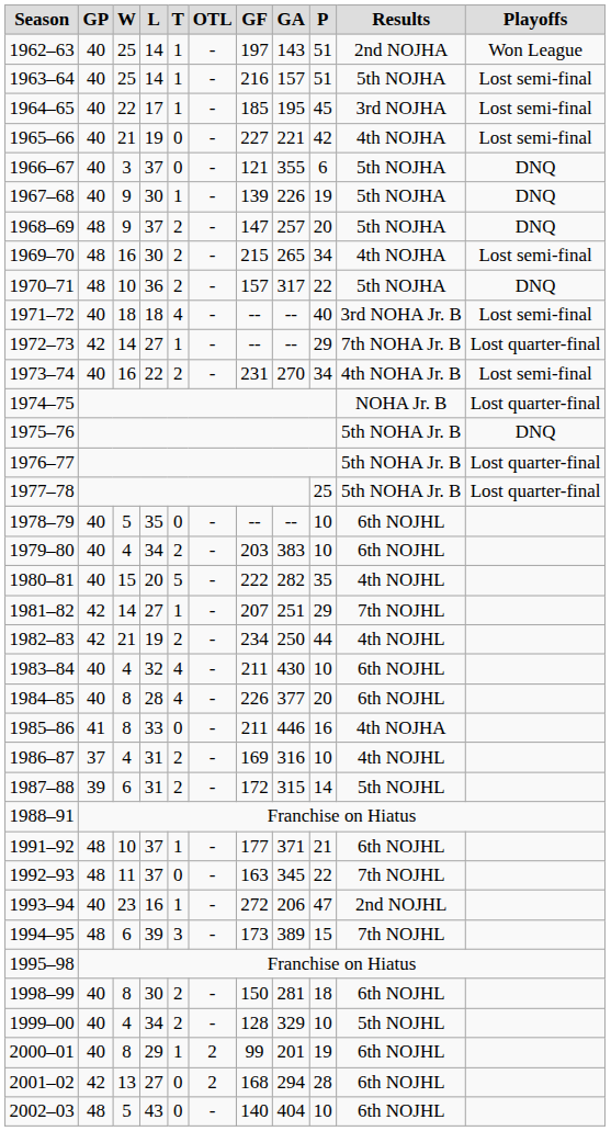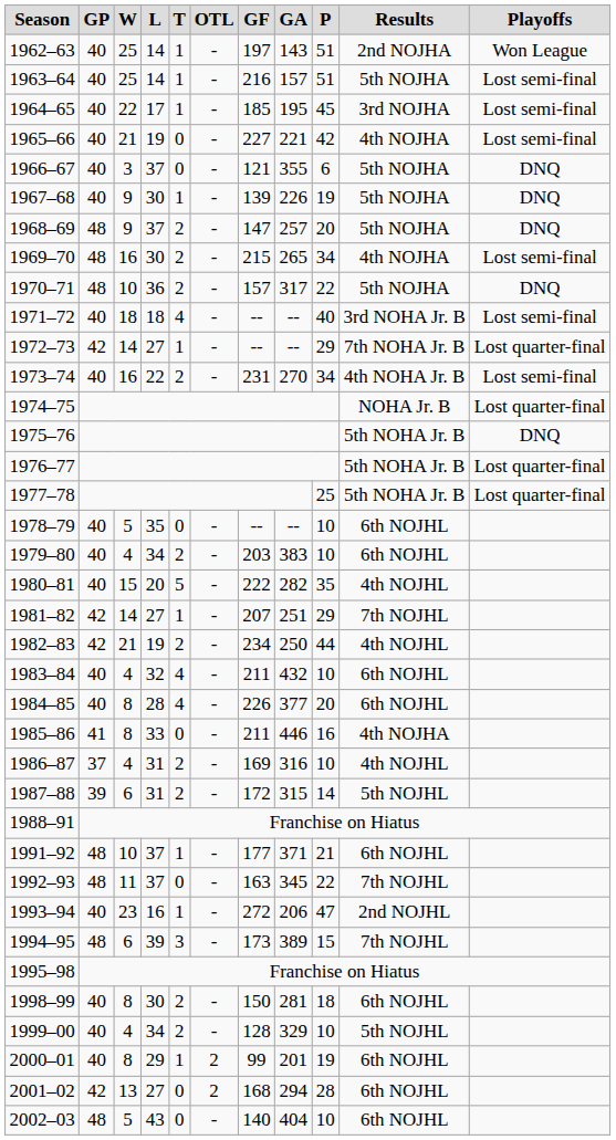1983–84 | GA: 430 -> 432
